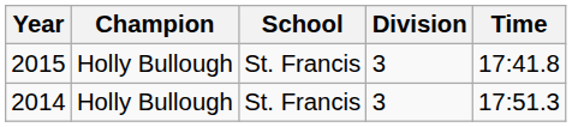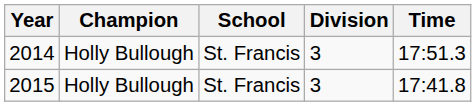rows swapped: 2014 <-> 2015
